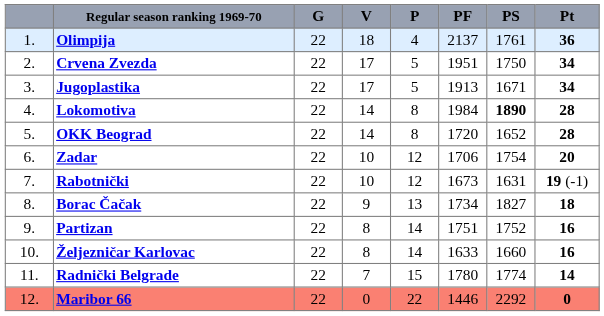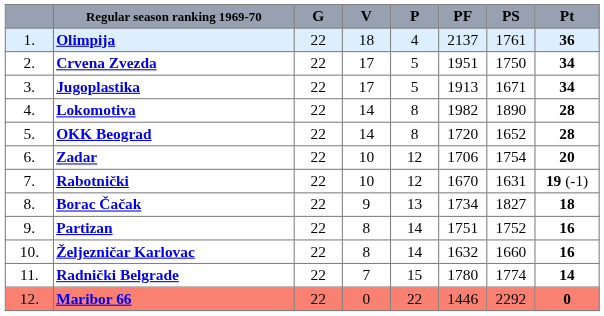Lokomotiva | PF: 1984 -> 1982
Lokomotiva | PS: bold -> normal
Rabotnički | PF: 1673 -> 1670
Željezničar Karlovac | PF: 1633 -> 1632
